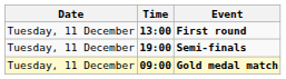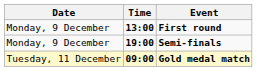First round | Date: Tuesday, 11 December -> Monday, 9 December
Semi-finals | Date: Tuesday, 11 December -> Monday, 9 December
